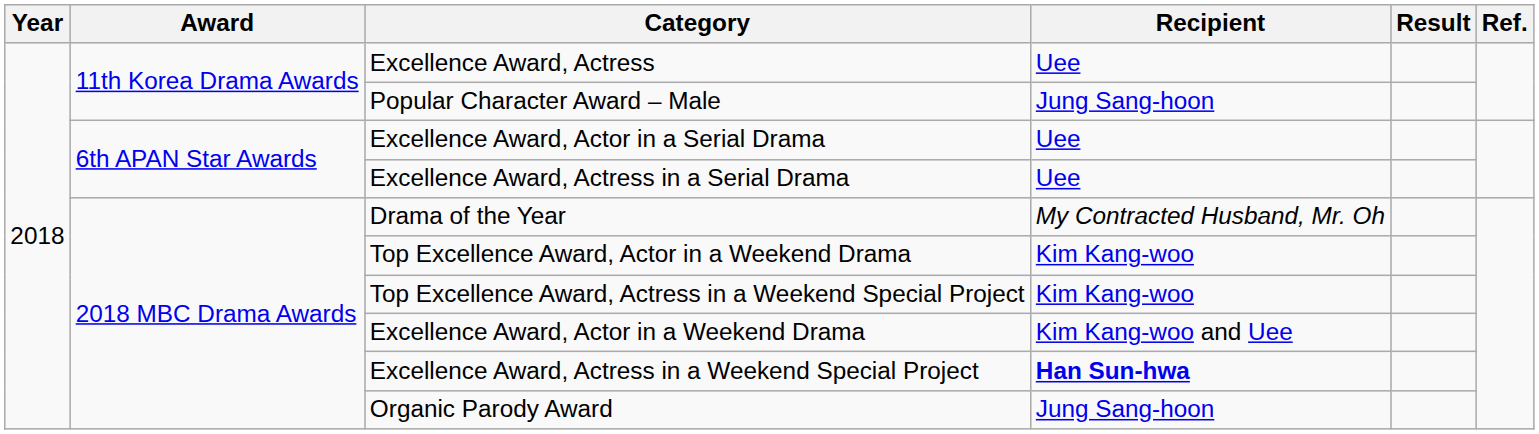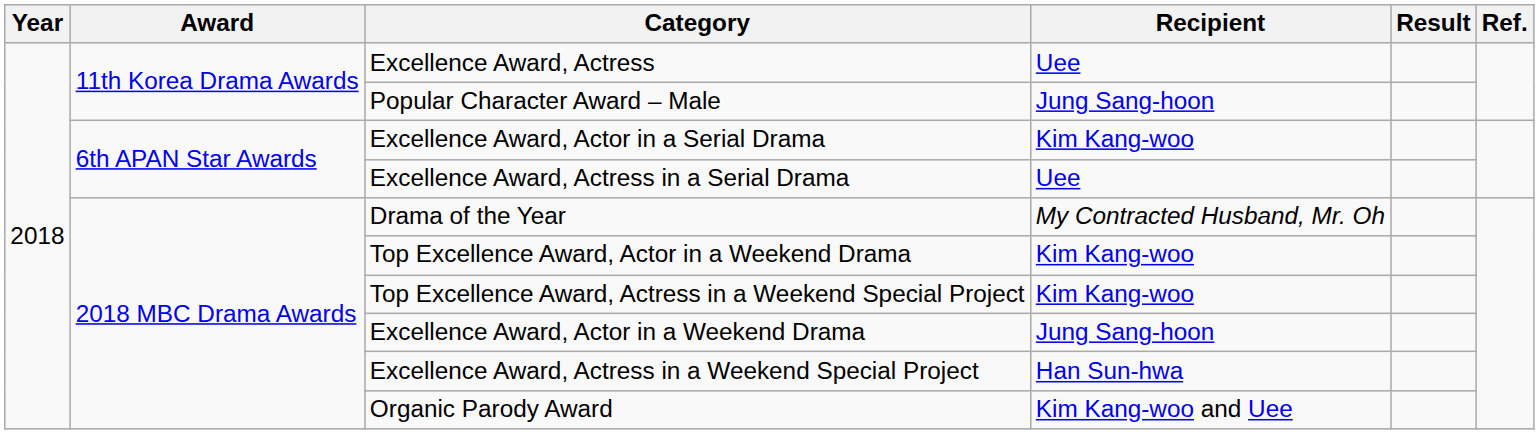Excellence Award, Actor in a Serial Drama | Recipient: Uee -> Kim Kang-woo
Excellence Award, Actor in a Weekend Drama | Recipient: Kim Kang-woo and Uee -> Jung Sang-hoon
Excellence Award, Actress in a Weekend Special Project | Recipient: bold -> normal
Organic Parody Award | Recipient: Jung Sang-hoon -> Kim Kang-woo and Uee
